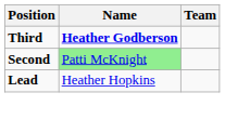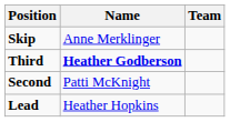+ row: Skip | Anne Merklinger
Second | Name: lightgreen background -> no background
